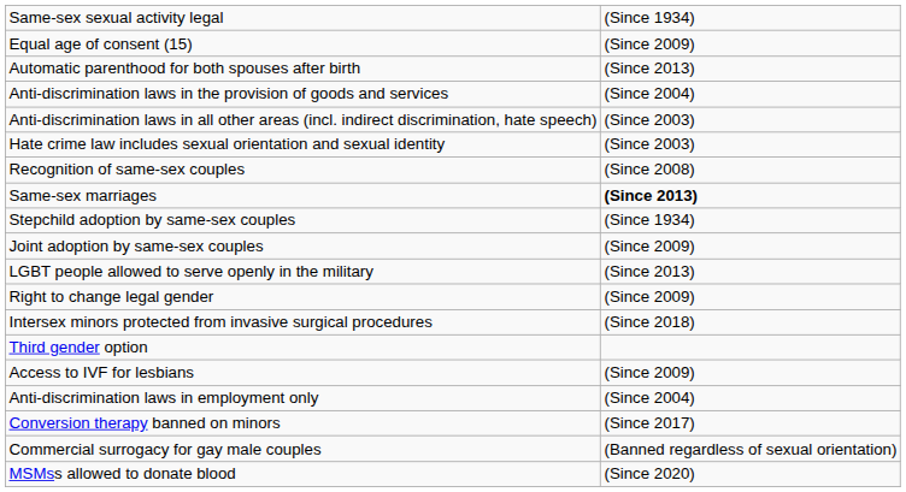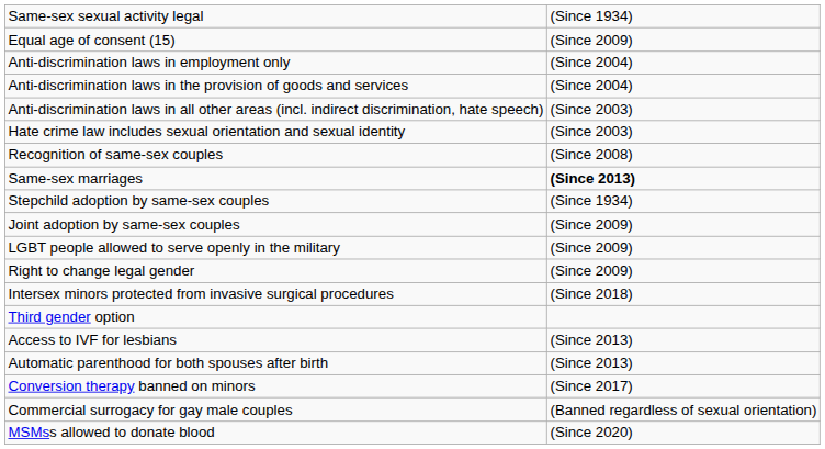rows swapped: Anti-discrimination laws in employment only <-> Automatic parenthood for both spouses after birth
LGBT people allowed to serve openly in the military | column 2: (Since 2013) -> (Since 2009)
Access to IVF for lesbians | column 2: (Since 2009) -> (Since 2013)
